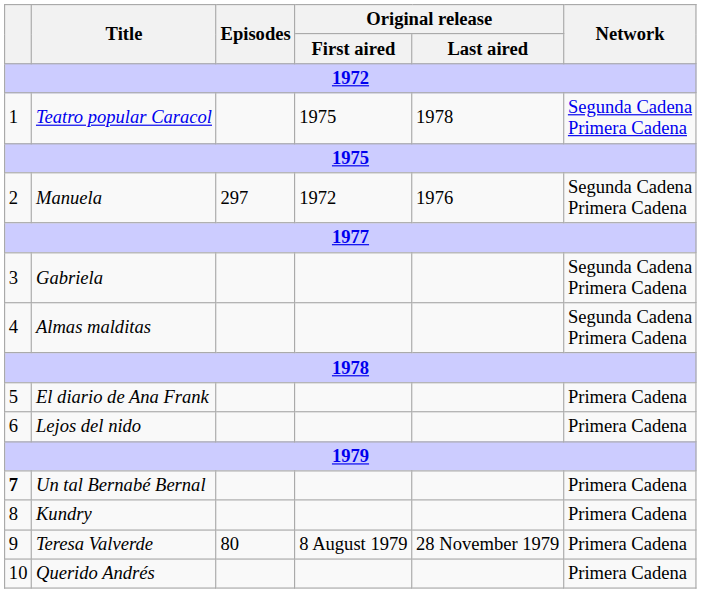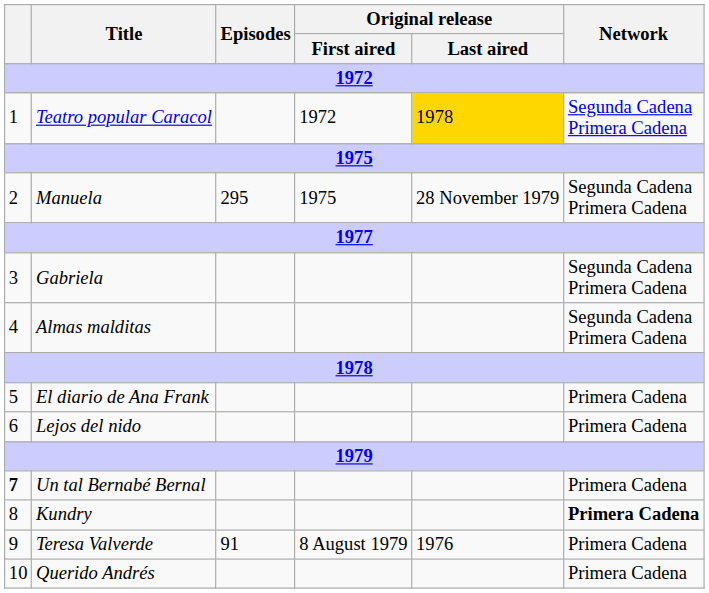Teatro popular Caracol | Original release / First aired: 1975 -> 1972
Teatro popular Caracol | Original release / Last aired: no background -> gold background
Manuela | Episodes: 297 -> 295
Manuela | Original release / First aired: 1972 -> 1975
Manuela | Original release / Last aired: 1976 -> 28 November 1979
Kundry | Network: normal -> bold
Teresa Valverde | Episodes: 80 -> 91
Teresa Valverde | Original release / Last aired: 28 November 1979 -> 1976
